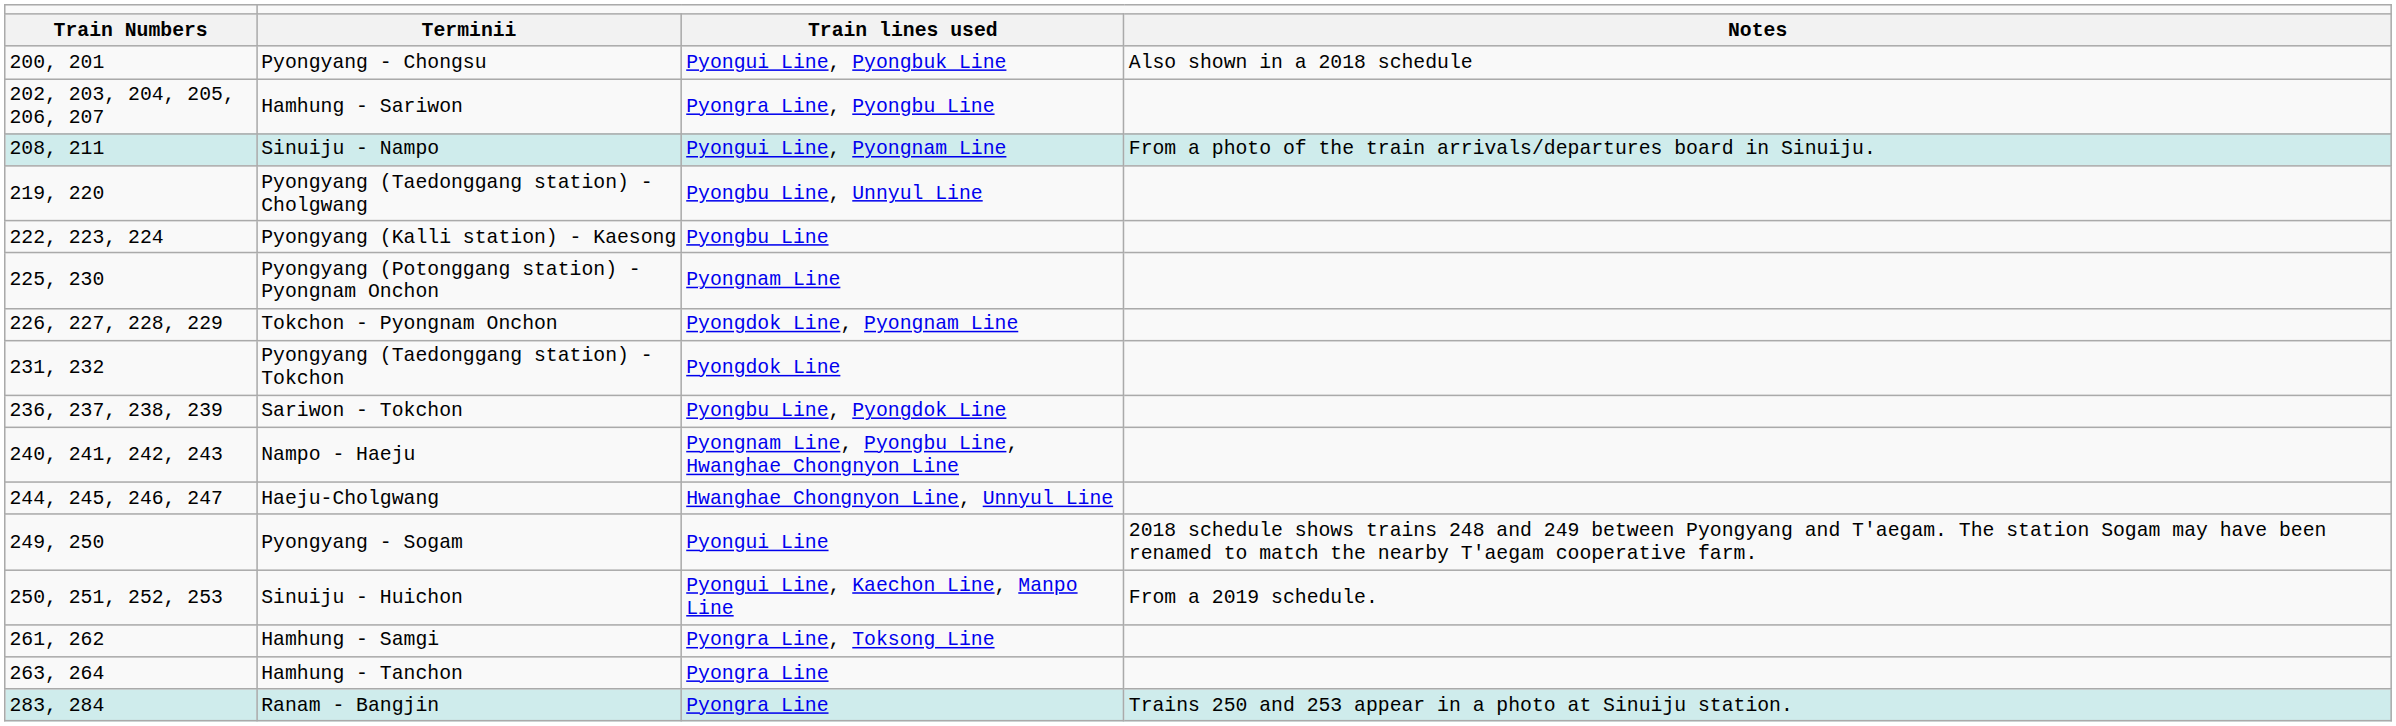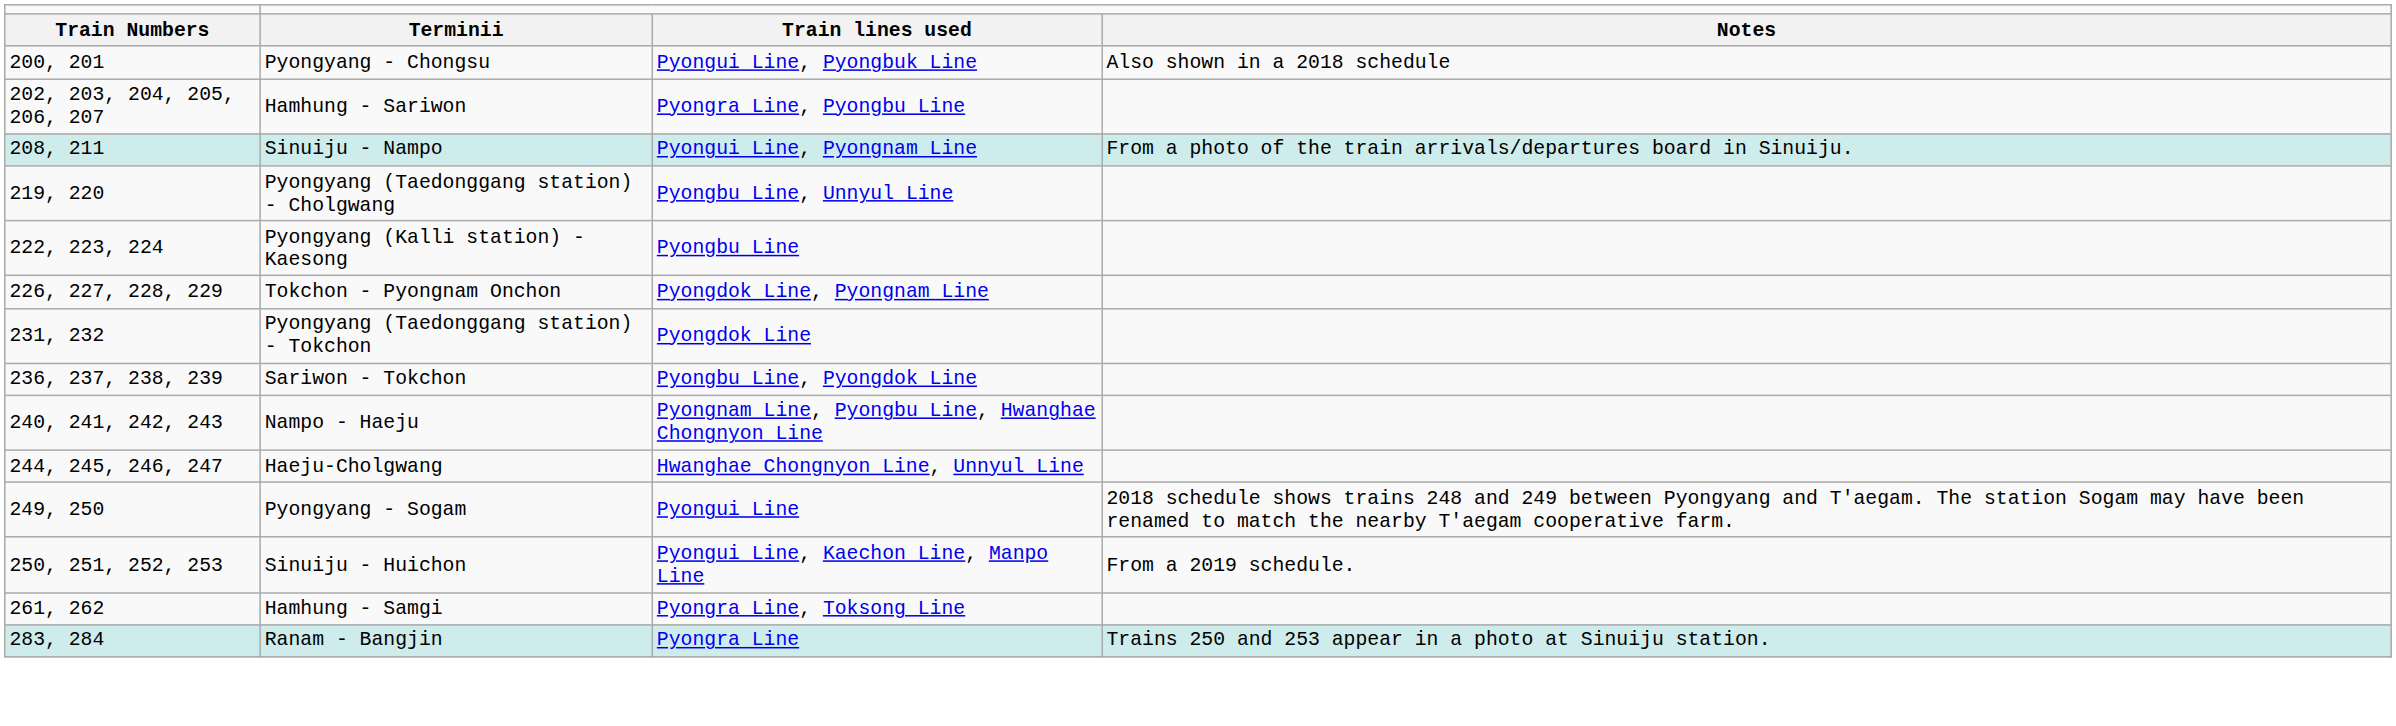- row: 225, 230 | Pyongyang (Potonggang station) - Pyongnam Onchon | Pyongnam Line
- row: 263, 264 | Hamhung - Tanchon | Pyongra Line
